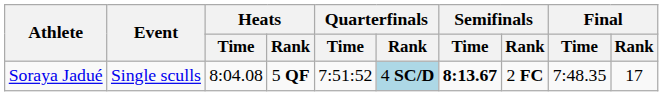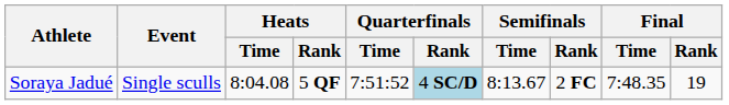Soraya Jadué | Semifinals / Time: bold -> normal
Soraya Jadué | Final / Rank: 17 -> 19
